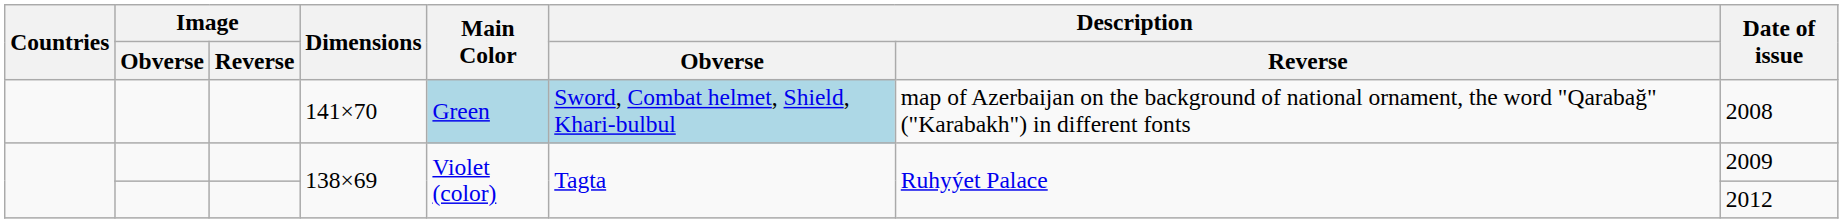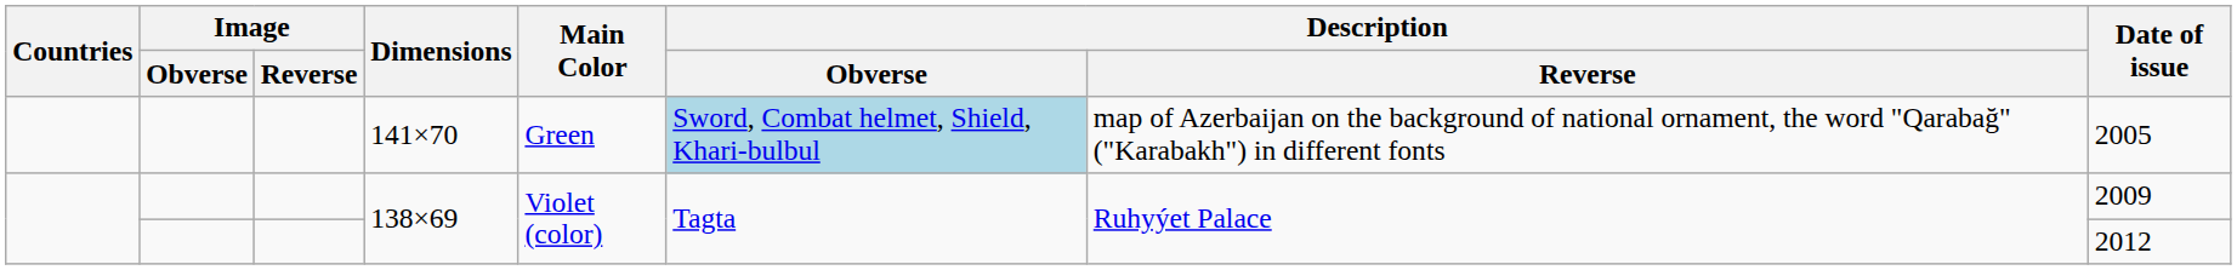141×70 | Main Color: lightblue background -> no background
141×70 | Date of issue: 2008 -> 2005
